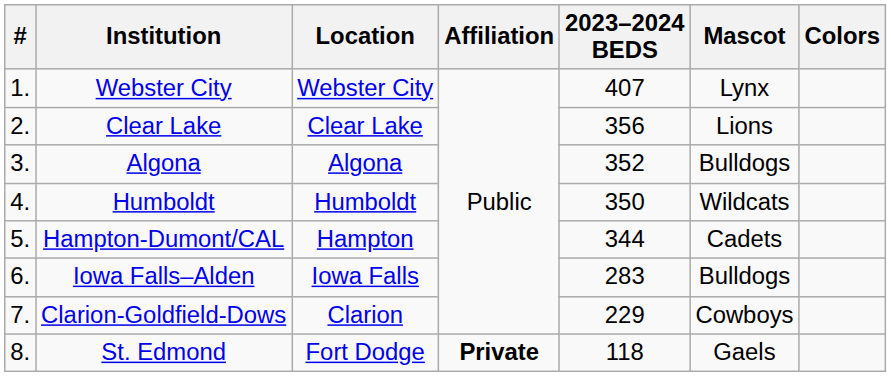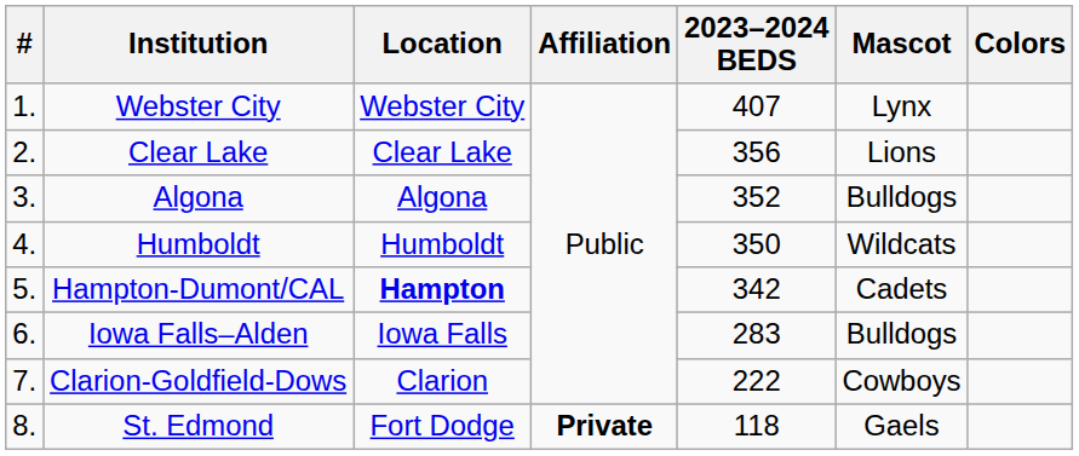Hampton-Dumont/CAL | Location: normal -> bold
Hampton-Dumont/CAL | 2023–2024 BEDS: 344 -> 342
Clarion-Goldfield-Dows | 2023–2024 BEDS: 229 -> 222
